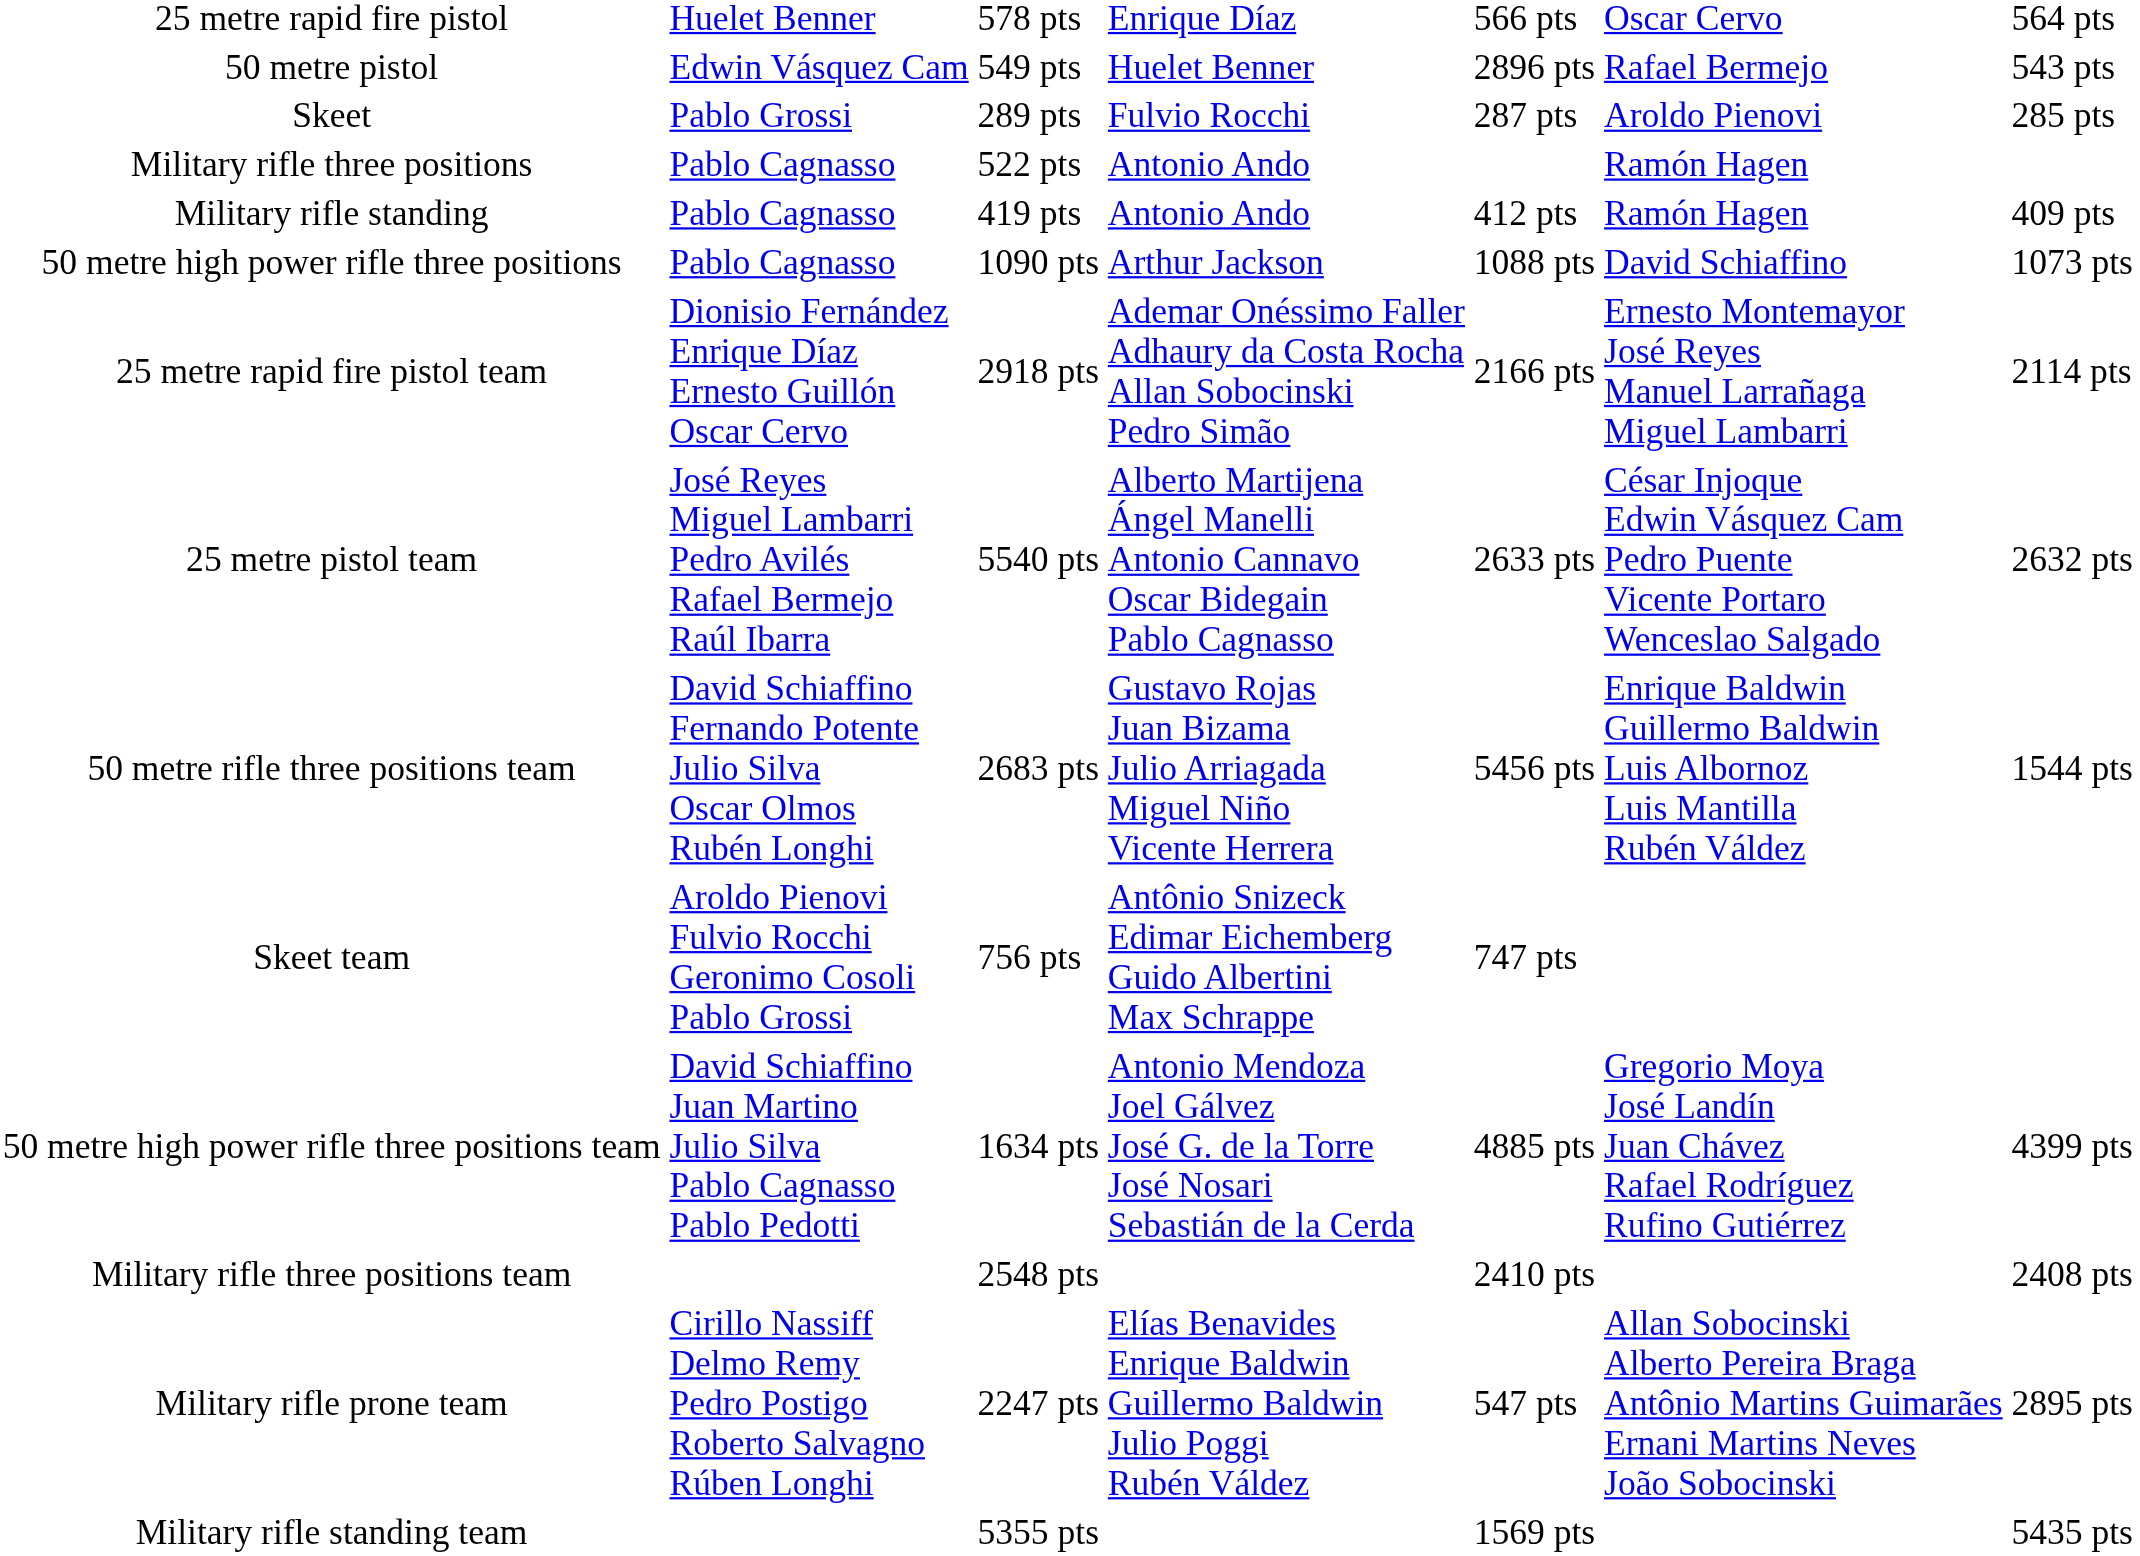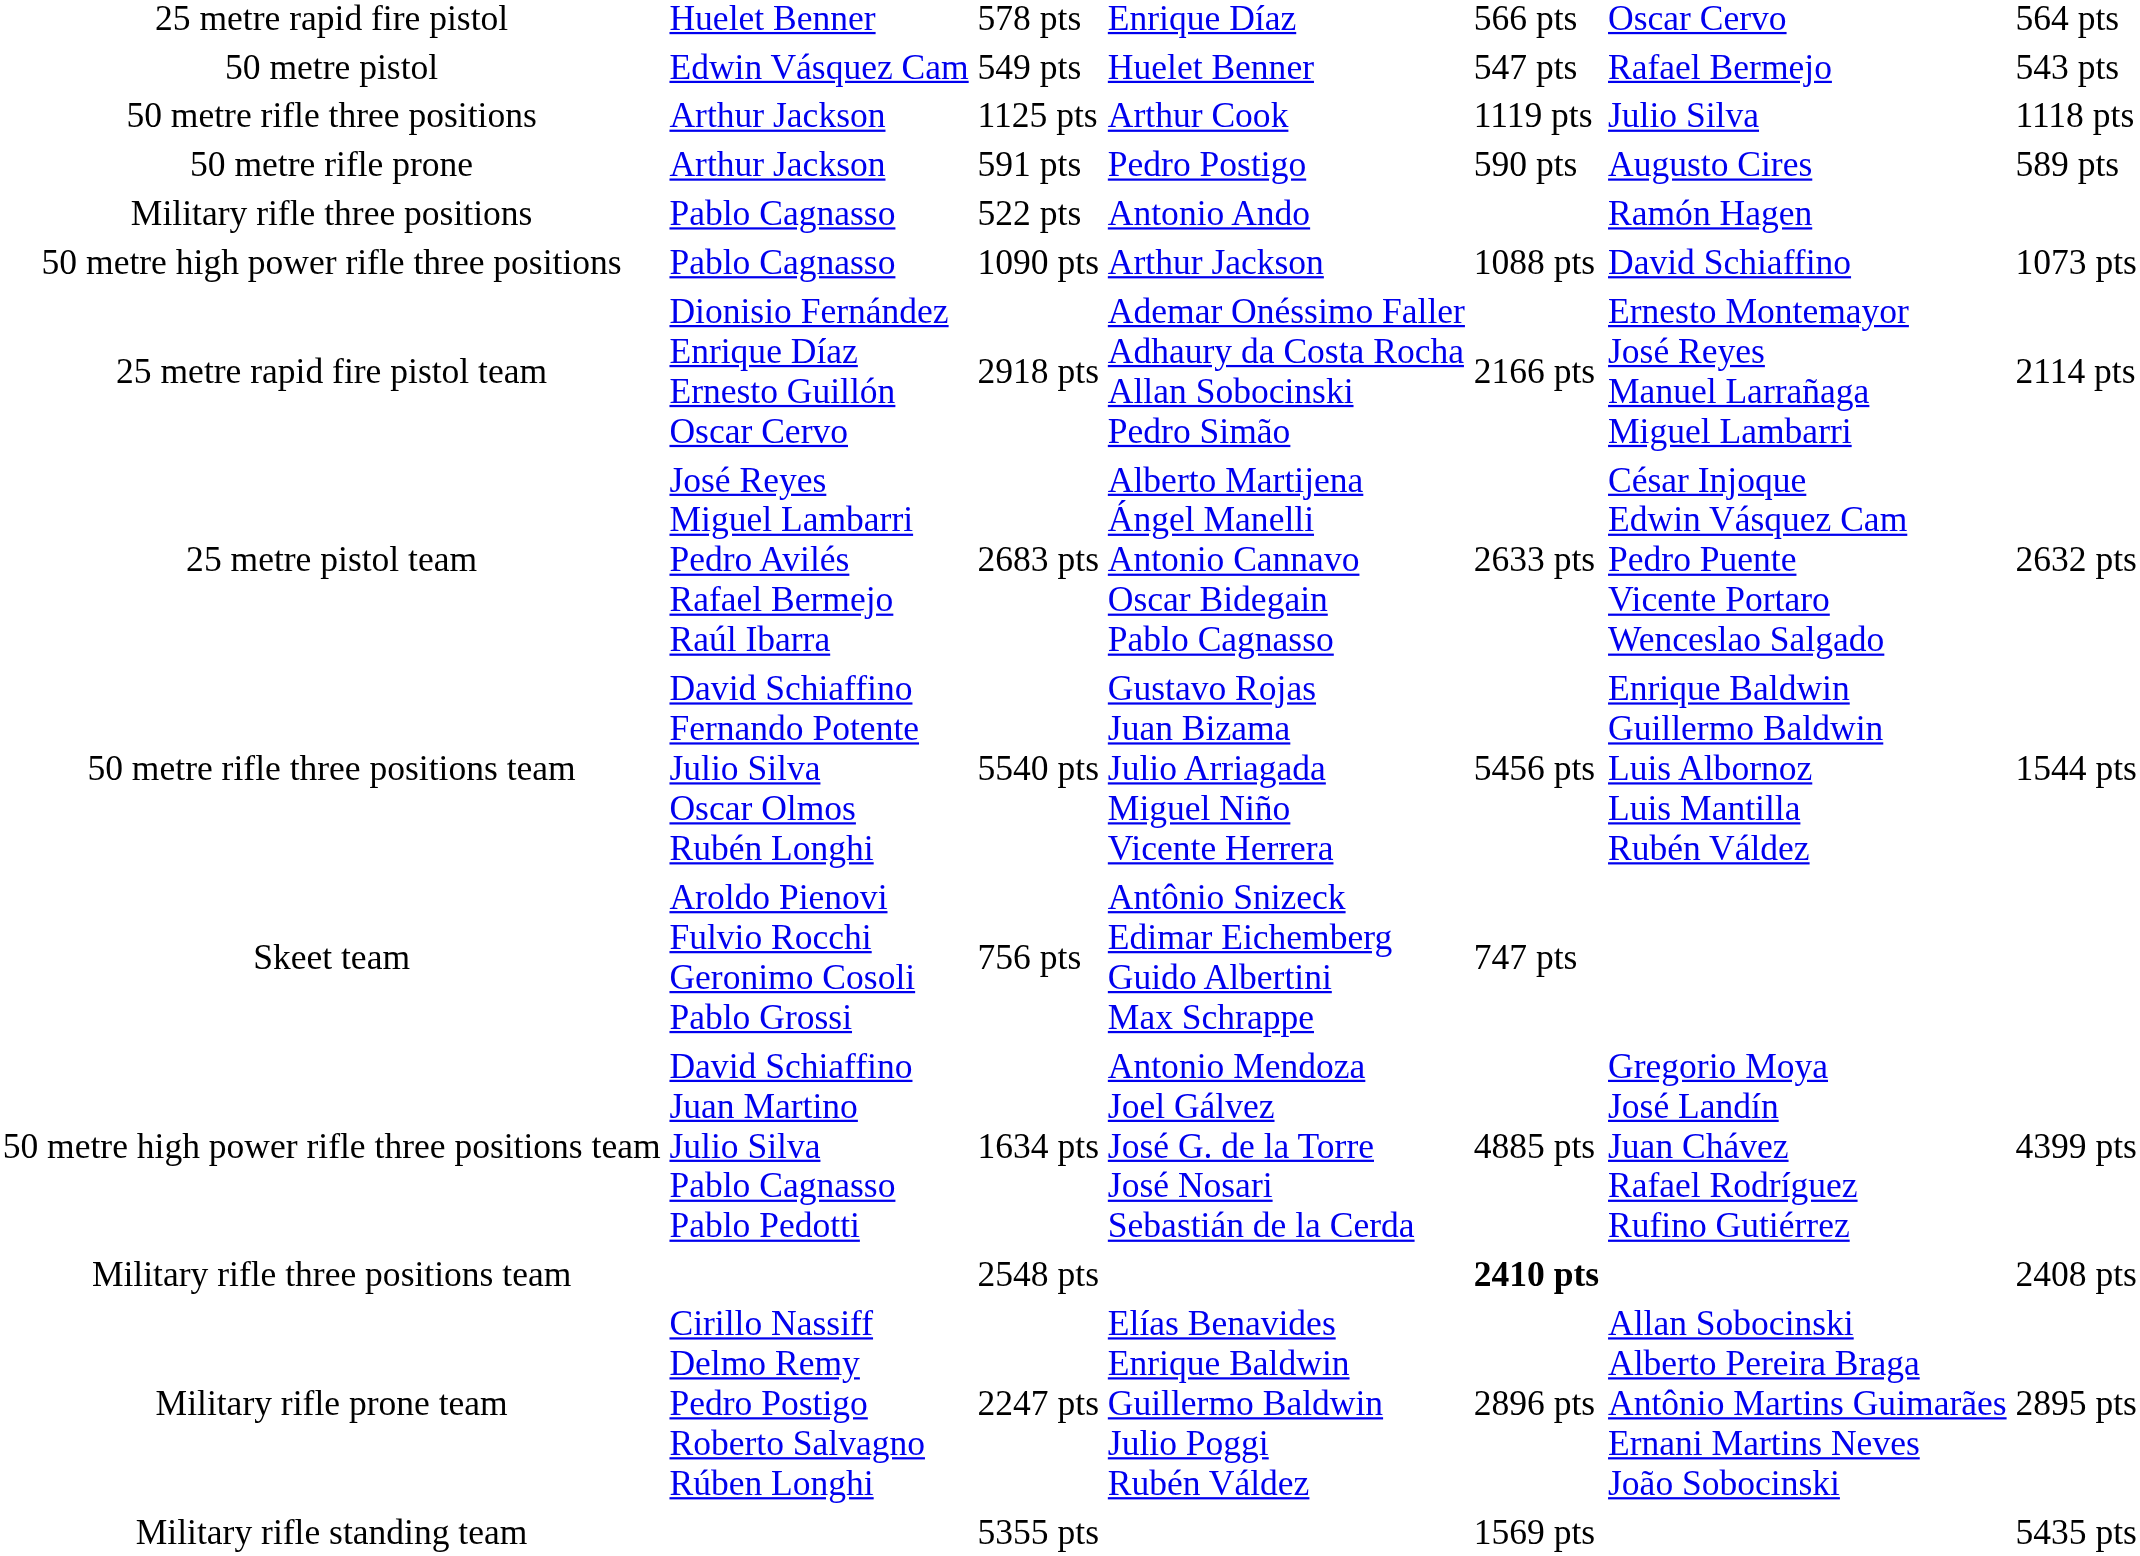50 metre pistol | column 5: 2896 pts -> 547 pts
+ row: 50 metre rifle three positions | Arthur Jackson | 1125 pts | Arthur Cook | 1119 pts | Julio Silva | 1118 pts
+ row: 50 metre rifle prone | Arthur Jackson | 591 pts | Pedro Postigo | 590 pts | Augusto Cires | 589 pts
- row: Skeet | Pablo Grossi | 289 pts | Fulvio Rocchi | 287 pts | Aroldo Pienovi | 285 pts
- row: Military rifle standing | Pablo Cagnasso | 419 pts | Antonio Ando | 412 pts | Ramón Hagen | 409 pts
25 metre pistol team | column 3: 5540 pts -> 2683 pts
50 metre rifle three positions team | column 3: 2683 pts -> 5540 pts
Military rifle three positions team | column 5: normal -> bold
Military rifle prone team | column 5: 547 pts -> 2896 pts
